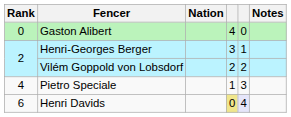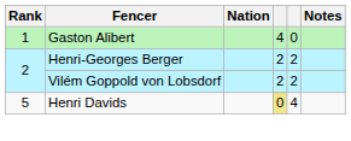Gaston Alibert | Rank: 0 -> 1
Henri-Georges Berger | column 4: 3 -> 2
Henri-Georges Berger | column 5: 1 -> 2
- row: 4 | Pietro Speciale | 1 | 3
Henri Davids | Rank: 6 -> 5
Henri Davids | column 5: lavender background -> no background
